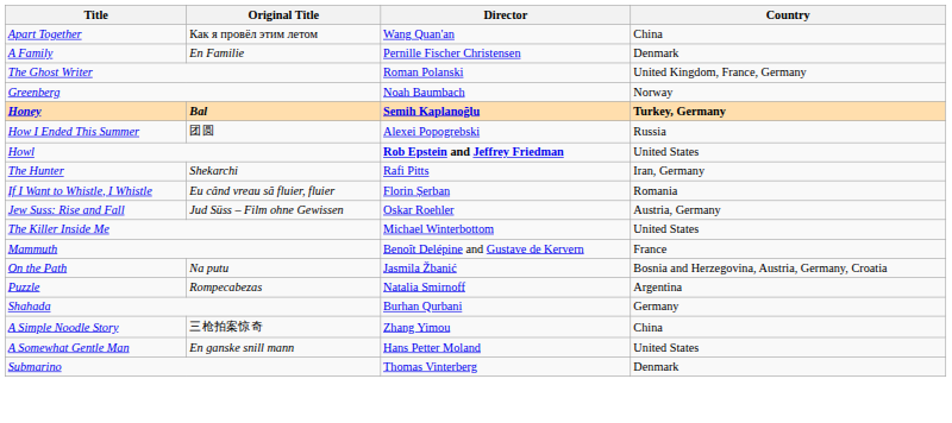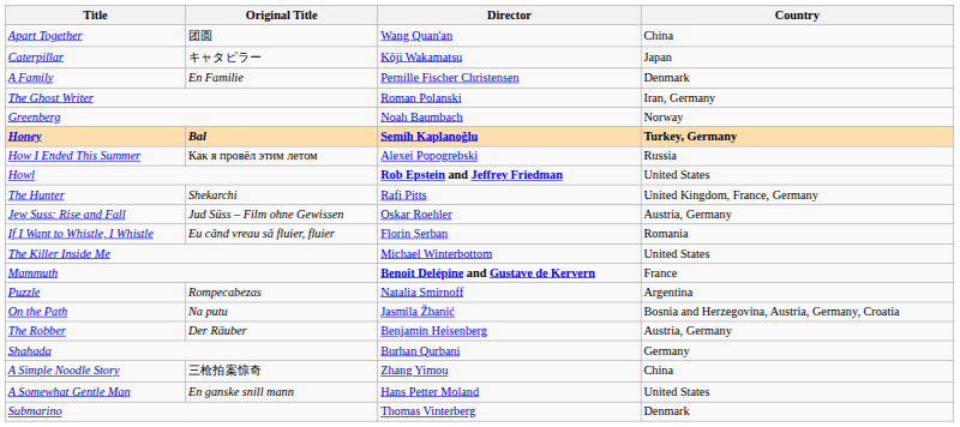Apart Together | Original Title: Как я провёл этим летом -> 团圆
+ row: Caterpillar | キャタピラー | Kōji Wakamatsu | Japan
The Ghost Writer | Country: United Kingdom, France, Germany -> Iran, Germany
How I Ended This Summer | Original Title: 团圆 -> Как я провёл этим летом
The Hunter | Country: Iran, Germany -> United Kingdom, France, Germany
rows swapped: If I Want to Whistle, I Whistle <-> Jew Suss: Rise and Fall
Mammuth | Director: normal -> bold
rows swapped: On the Path <-> Puzzle
+ row: The Robber | Der Räuber | Benjamin Heisenberg | Austria, Germany
